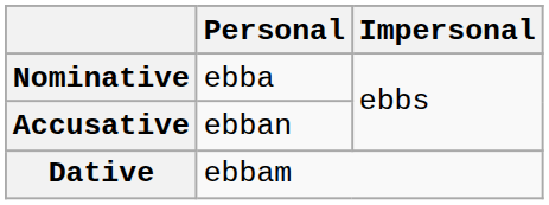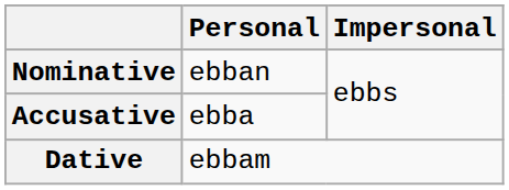Nominative | Personal: ebba -> ebban
Accusative | Personal: ebban -> ebba
